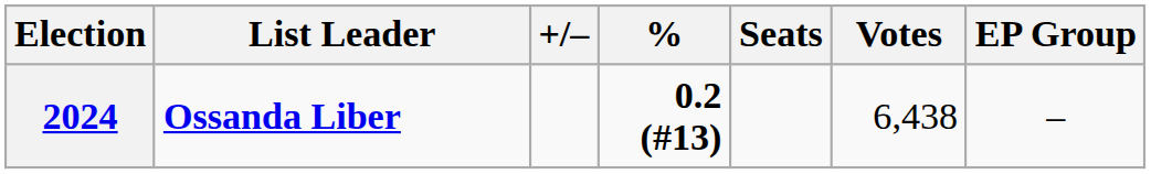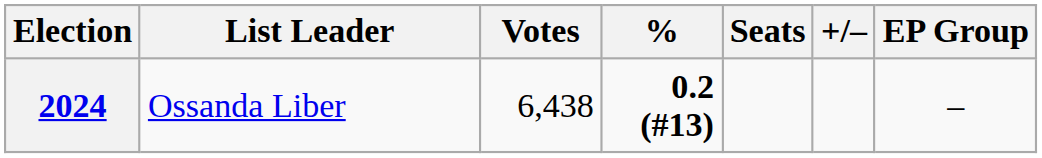columns swapped: Votes <-> +/–
2024 | List Leader: bold -> normal
